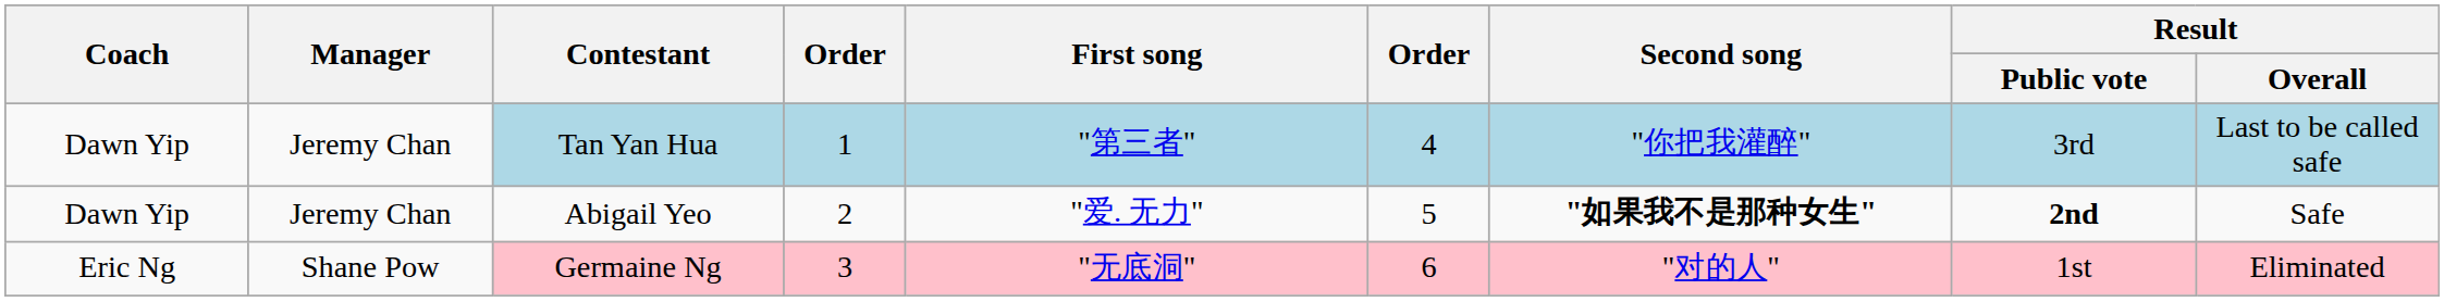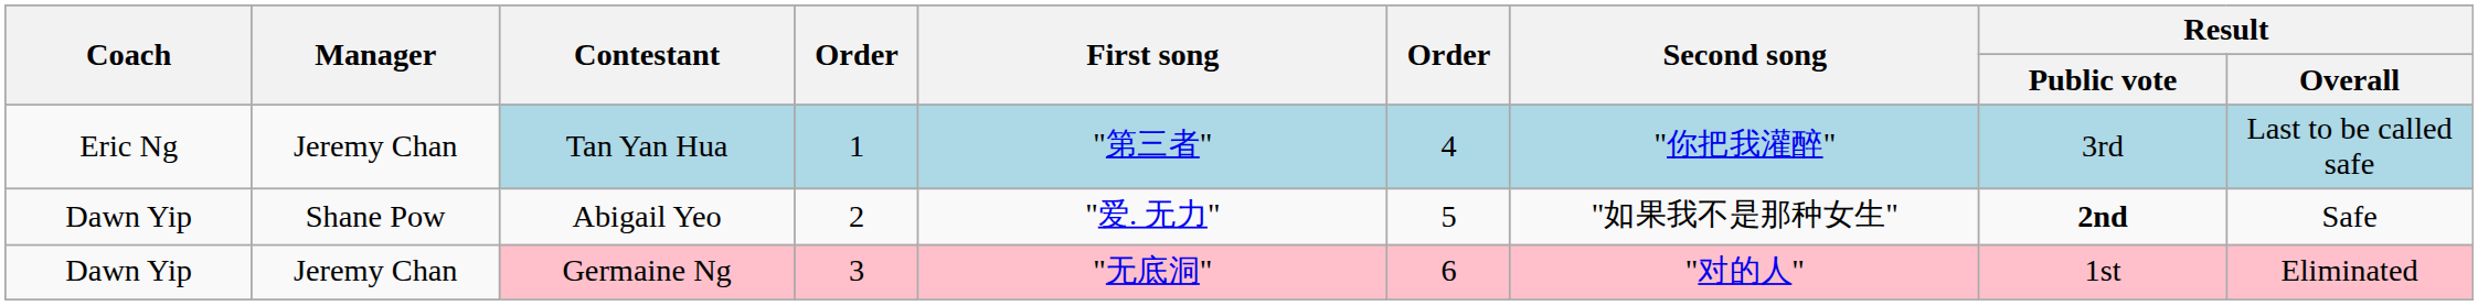Tan Yan Hua | Coach: Dawn Yip -> Eric Ng
Abigail Yeo | Manager: Jeremy Chan -> Shane Pow
Abigail Yeo | Second song: bold -> normal
Germaine Ng | Coach: Eric Ng -> Dawn Yip
Germaine Ng | Manager: Shane Pow -> Jeremy Chan
